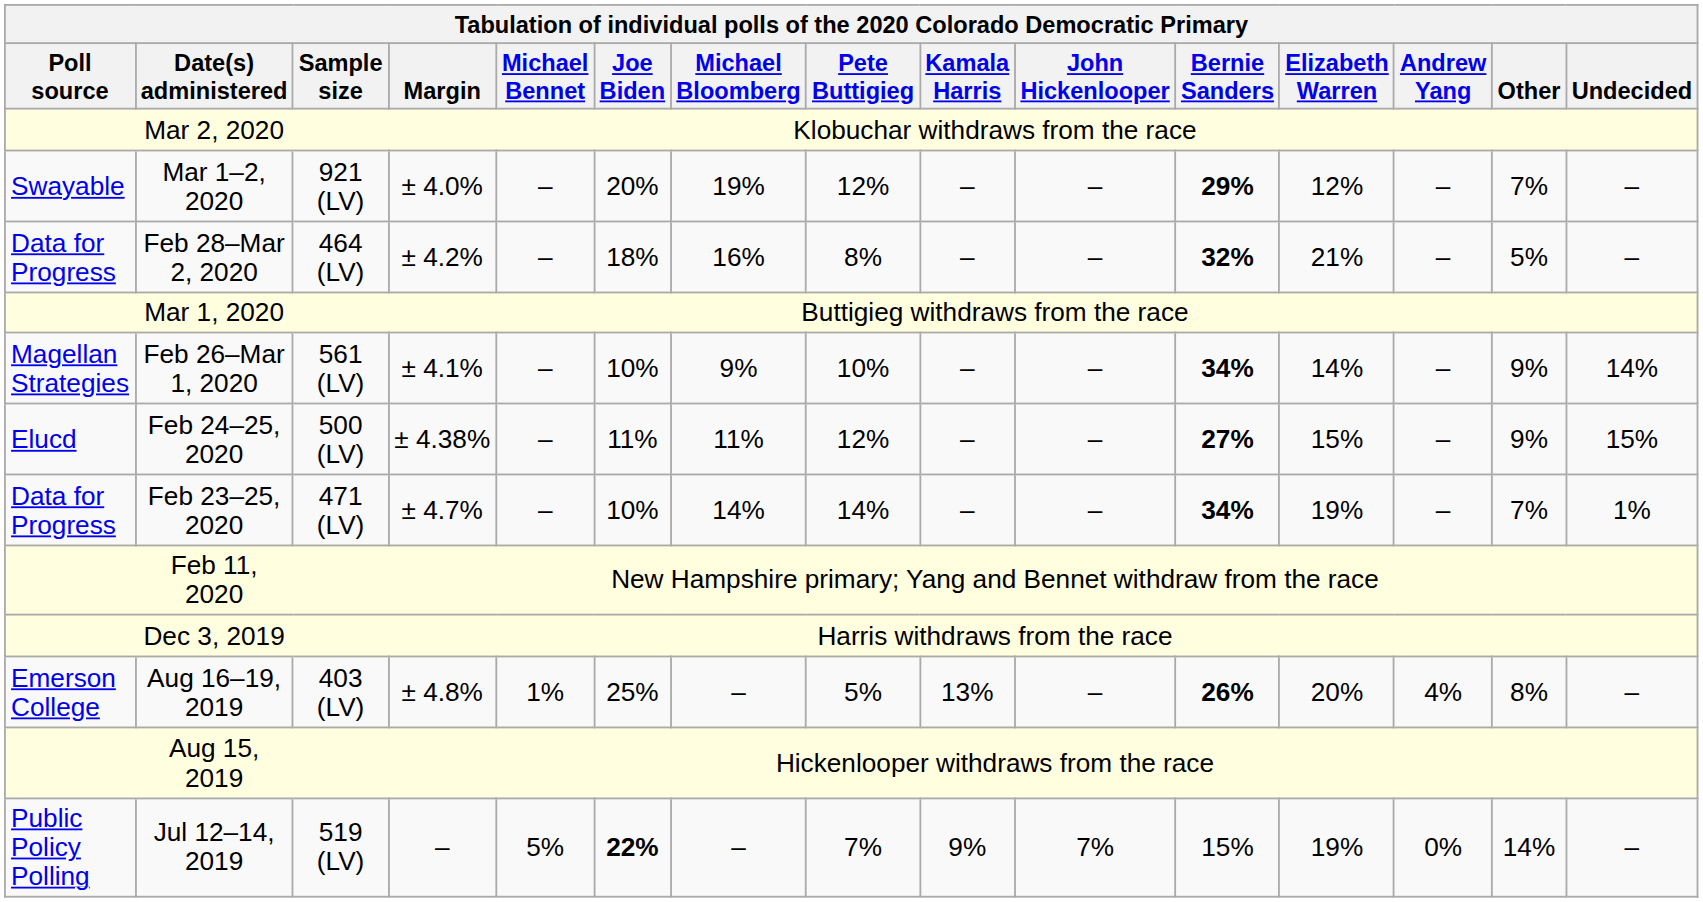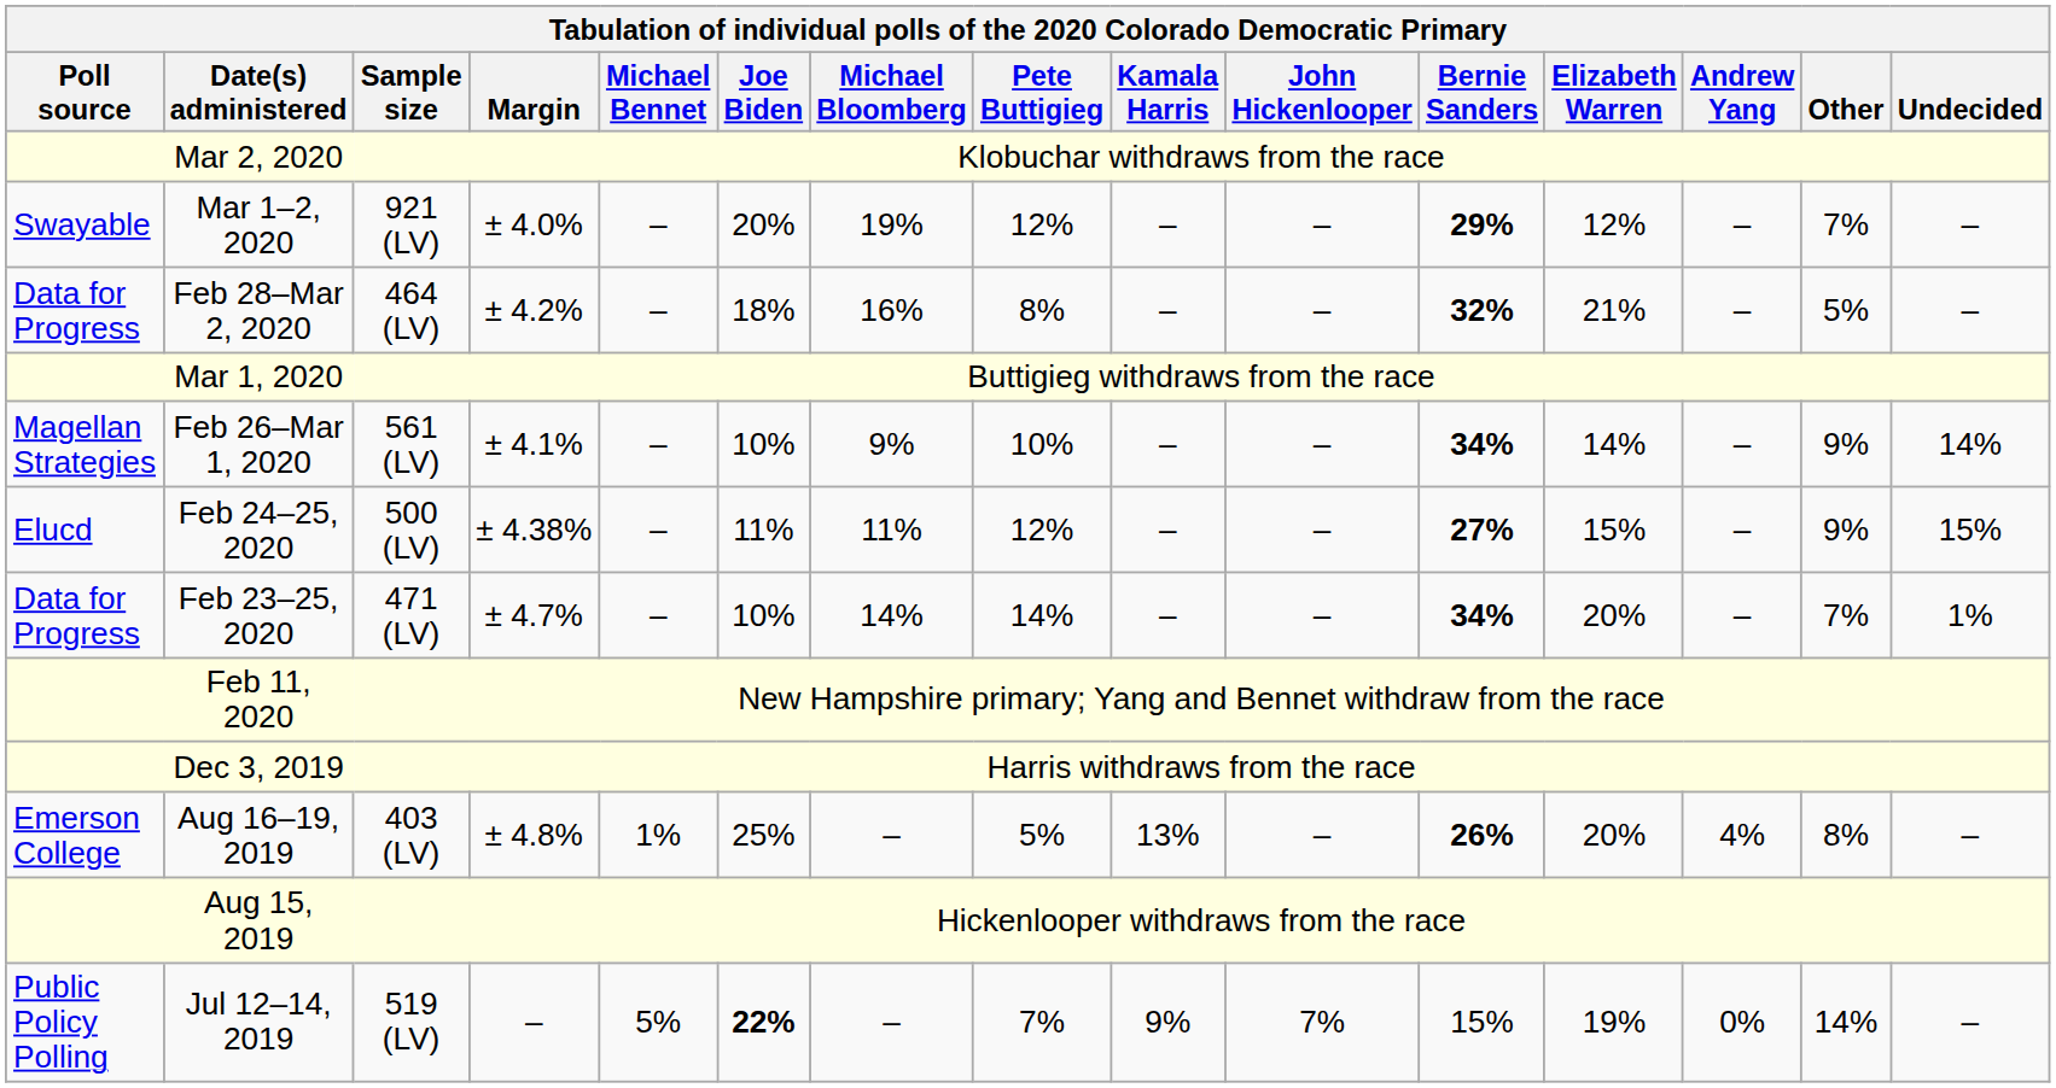Feb 23–25, 2020 | Elizabeth Warren: 19% -> 20%
